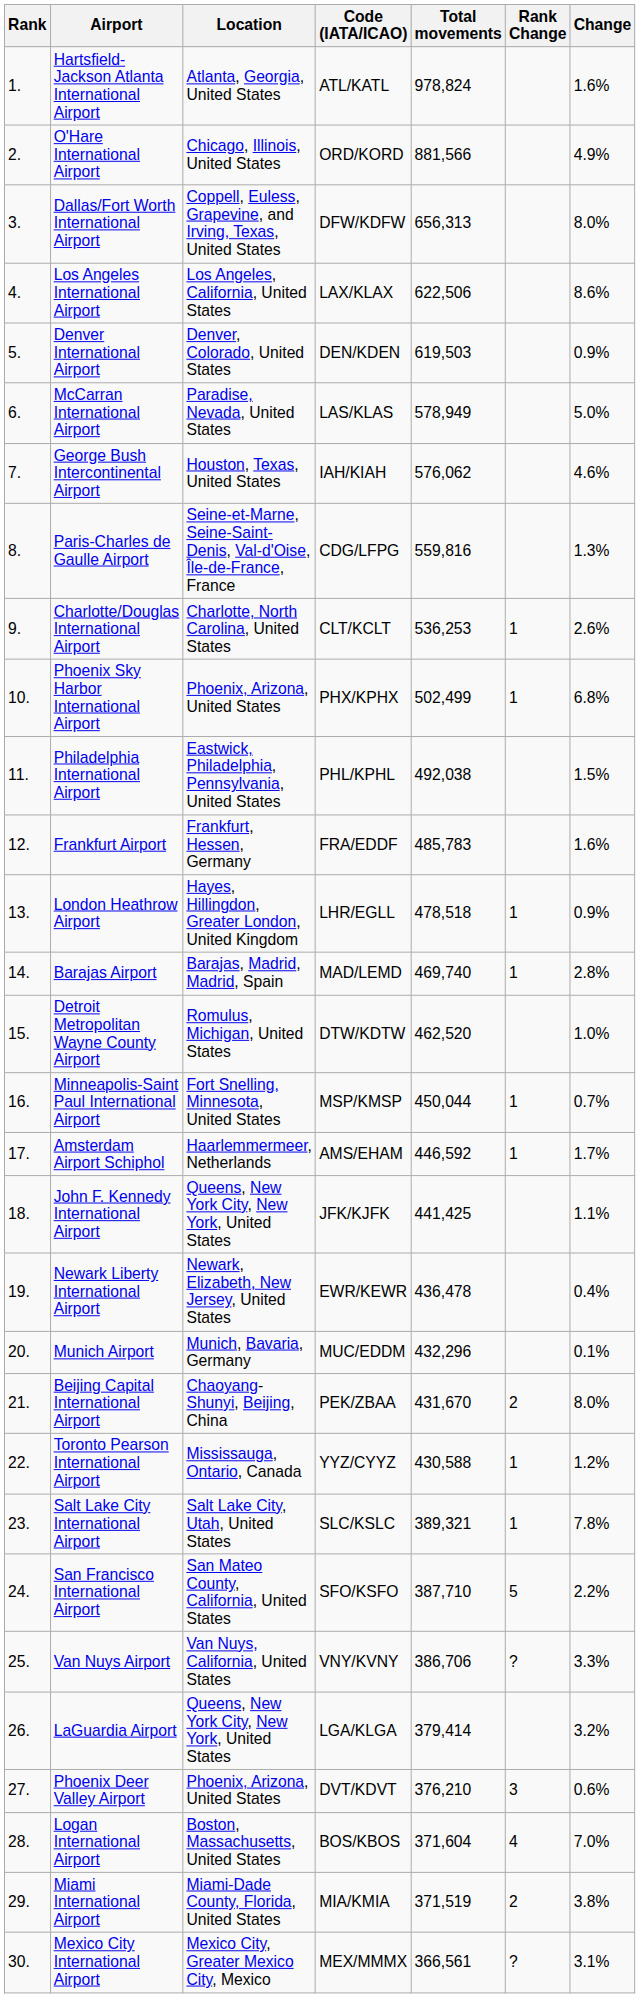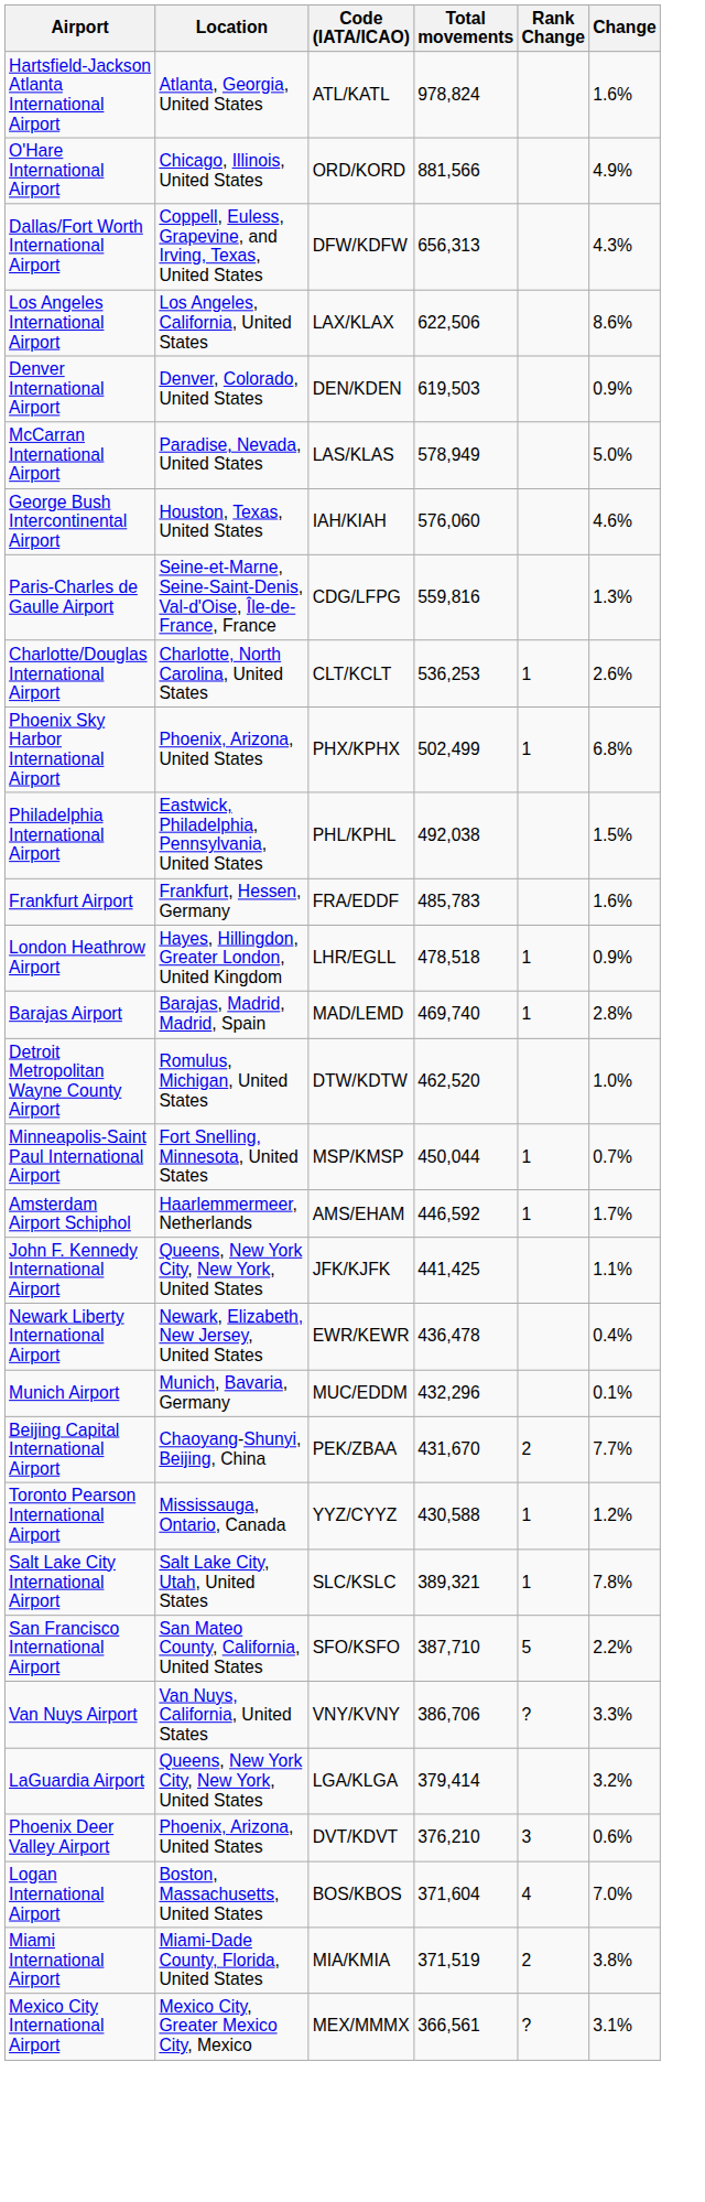- column: Rank | 1. | 2. | 3. | 4. | 5. | 6. | 7. | 8. | 9. | 10. | 11. | 12. | 13. | 14. | 15. | 16. | 17. | 18. | 19. | 20. | 21. | 22. | 23. | 24. | 25. | 26. | 27. | 28. | 29. | 30.
Dallas/Fort Worth International Airport | Change: 8.0% -> 4.3%
George Bush Intercontinental Airport | Total movements: 576,062 -> 576,060
Beijing Capital International Airport | Change: 8.0% -> 7.7%
